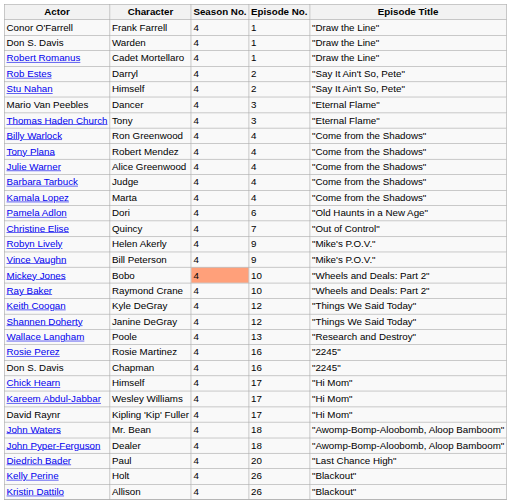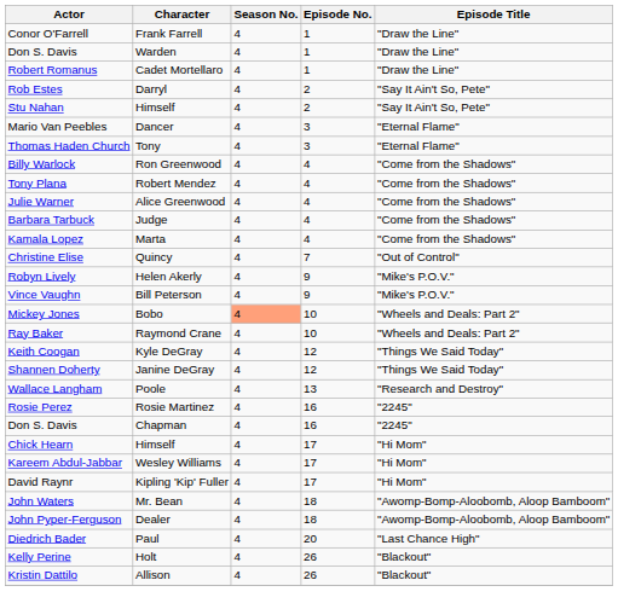- row: Pamela Adlon | Dori | 4 | 6 | "Old Haunts in a New Age"
